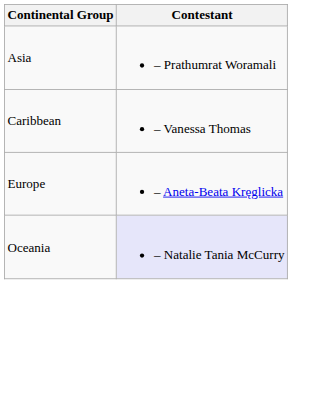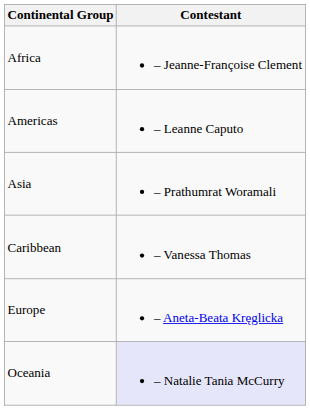+ row: Africa | – Jeanne-Françoise Clement
+ row: Americas | – Leanne Caputo
